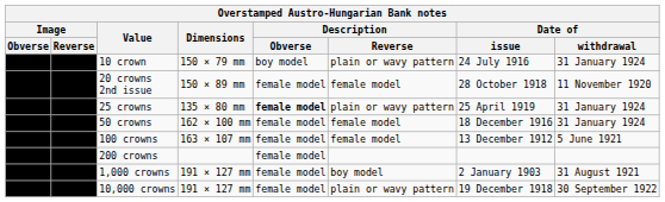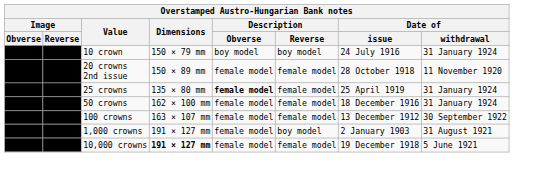10 crown | Description / Reverse: plain or wavy pattern -> boy model
25 crowns | Description / Reverse: plain or wavy pattern -> female model
100 crowns | Date of / withdrawal: 5 June 1921 -> 30 September 1922
- row: 200 crowns | female model
10,000 crowns | Dimensions: normal -> bold
10,000 crowns | Description / Reverse: plain or wavy pattern -> female model
10,000 crowns | Date of / withdrawal: 30 September 1922 -> 5 June 1921
